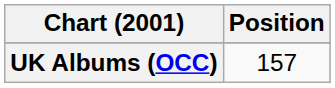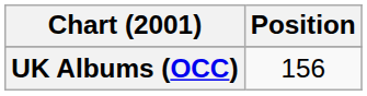UK Albums (OCC) | Position: 157 -> 156
